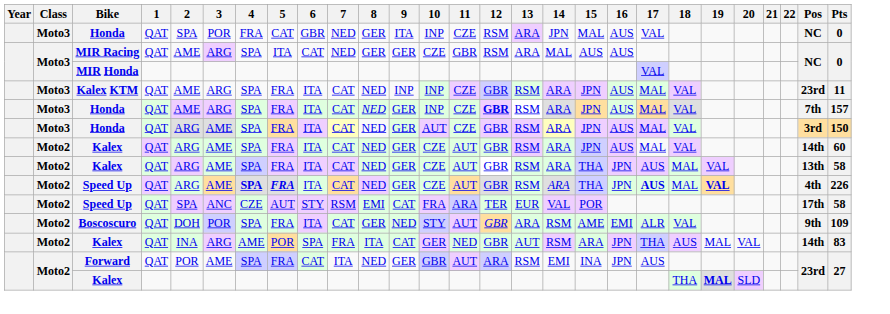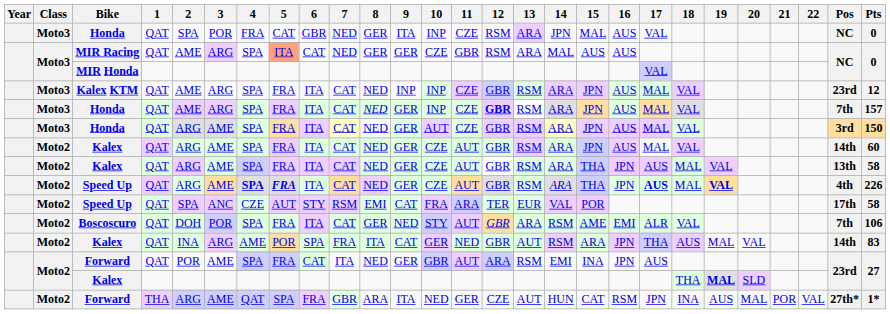MIR Racing | 5: no background -> lightsalmon background
Kalex KTM | Pts: 11 -> 12
Boscoscuro | Pos: 9th -> 7th
Boscoscuro | Pts: 109 -> 106
+ row: Moto2 | Forward | THA | ARG | AME | QAT | SPA | FRA | GBR | ARA | ITA | NED | GER | CZE | AUT | HUN | CAT | RSM | JPN | INA | AUS | MAL | POR | VAL | 27th* | 1*
